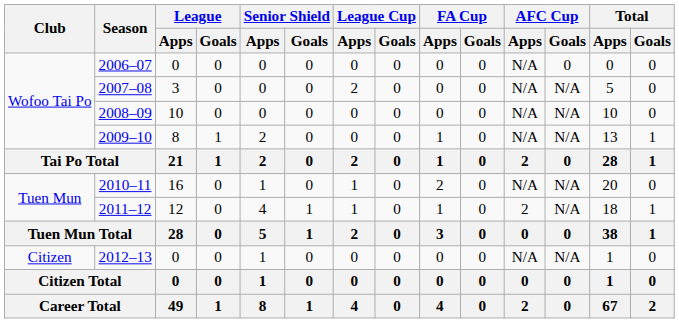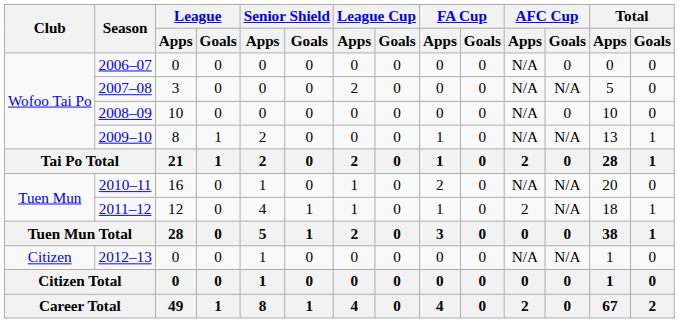2008–09 | AFC Cup / Goals: N/A -> 0
